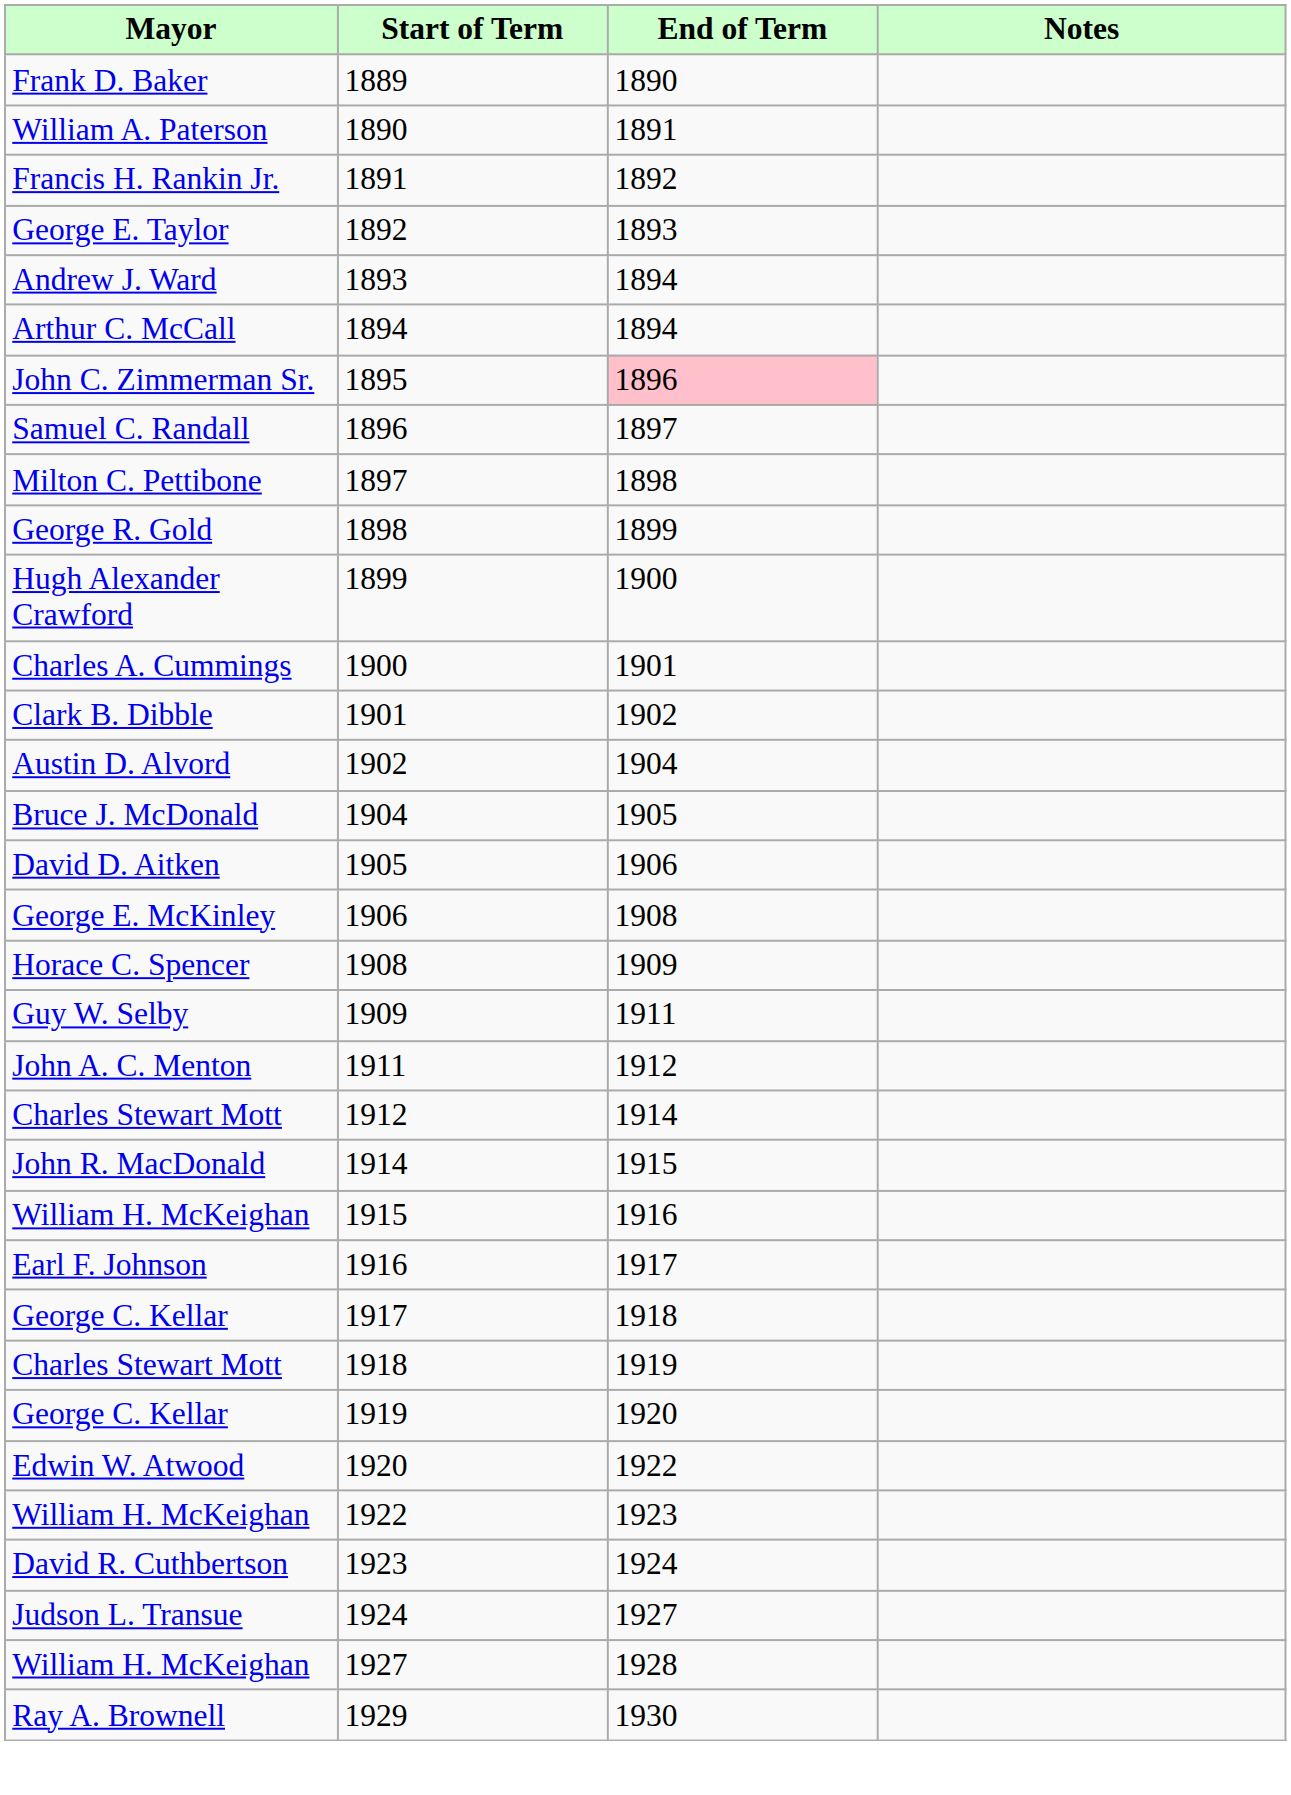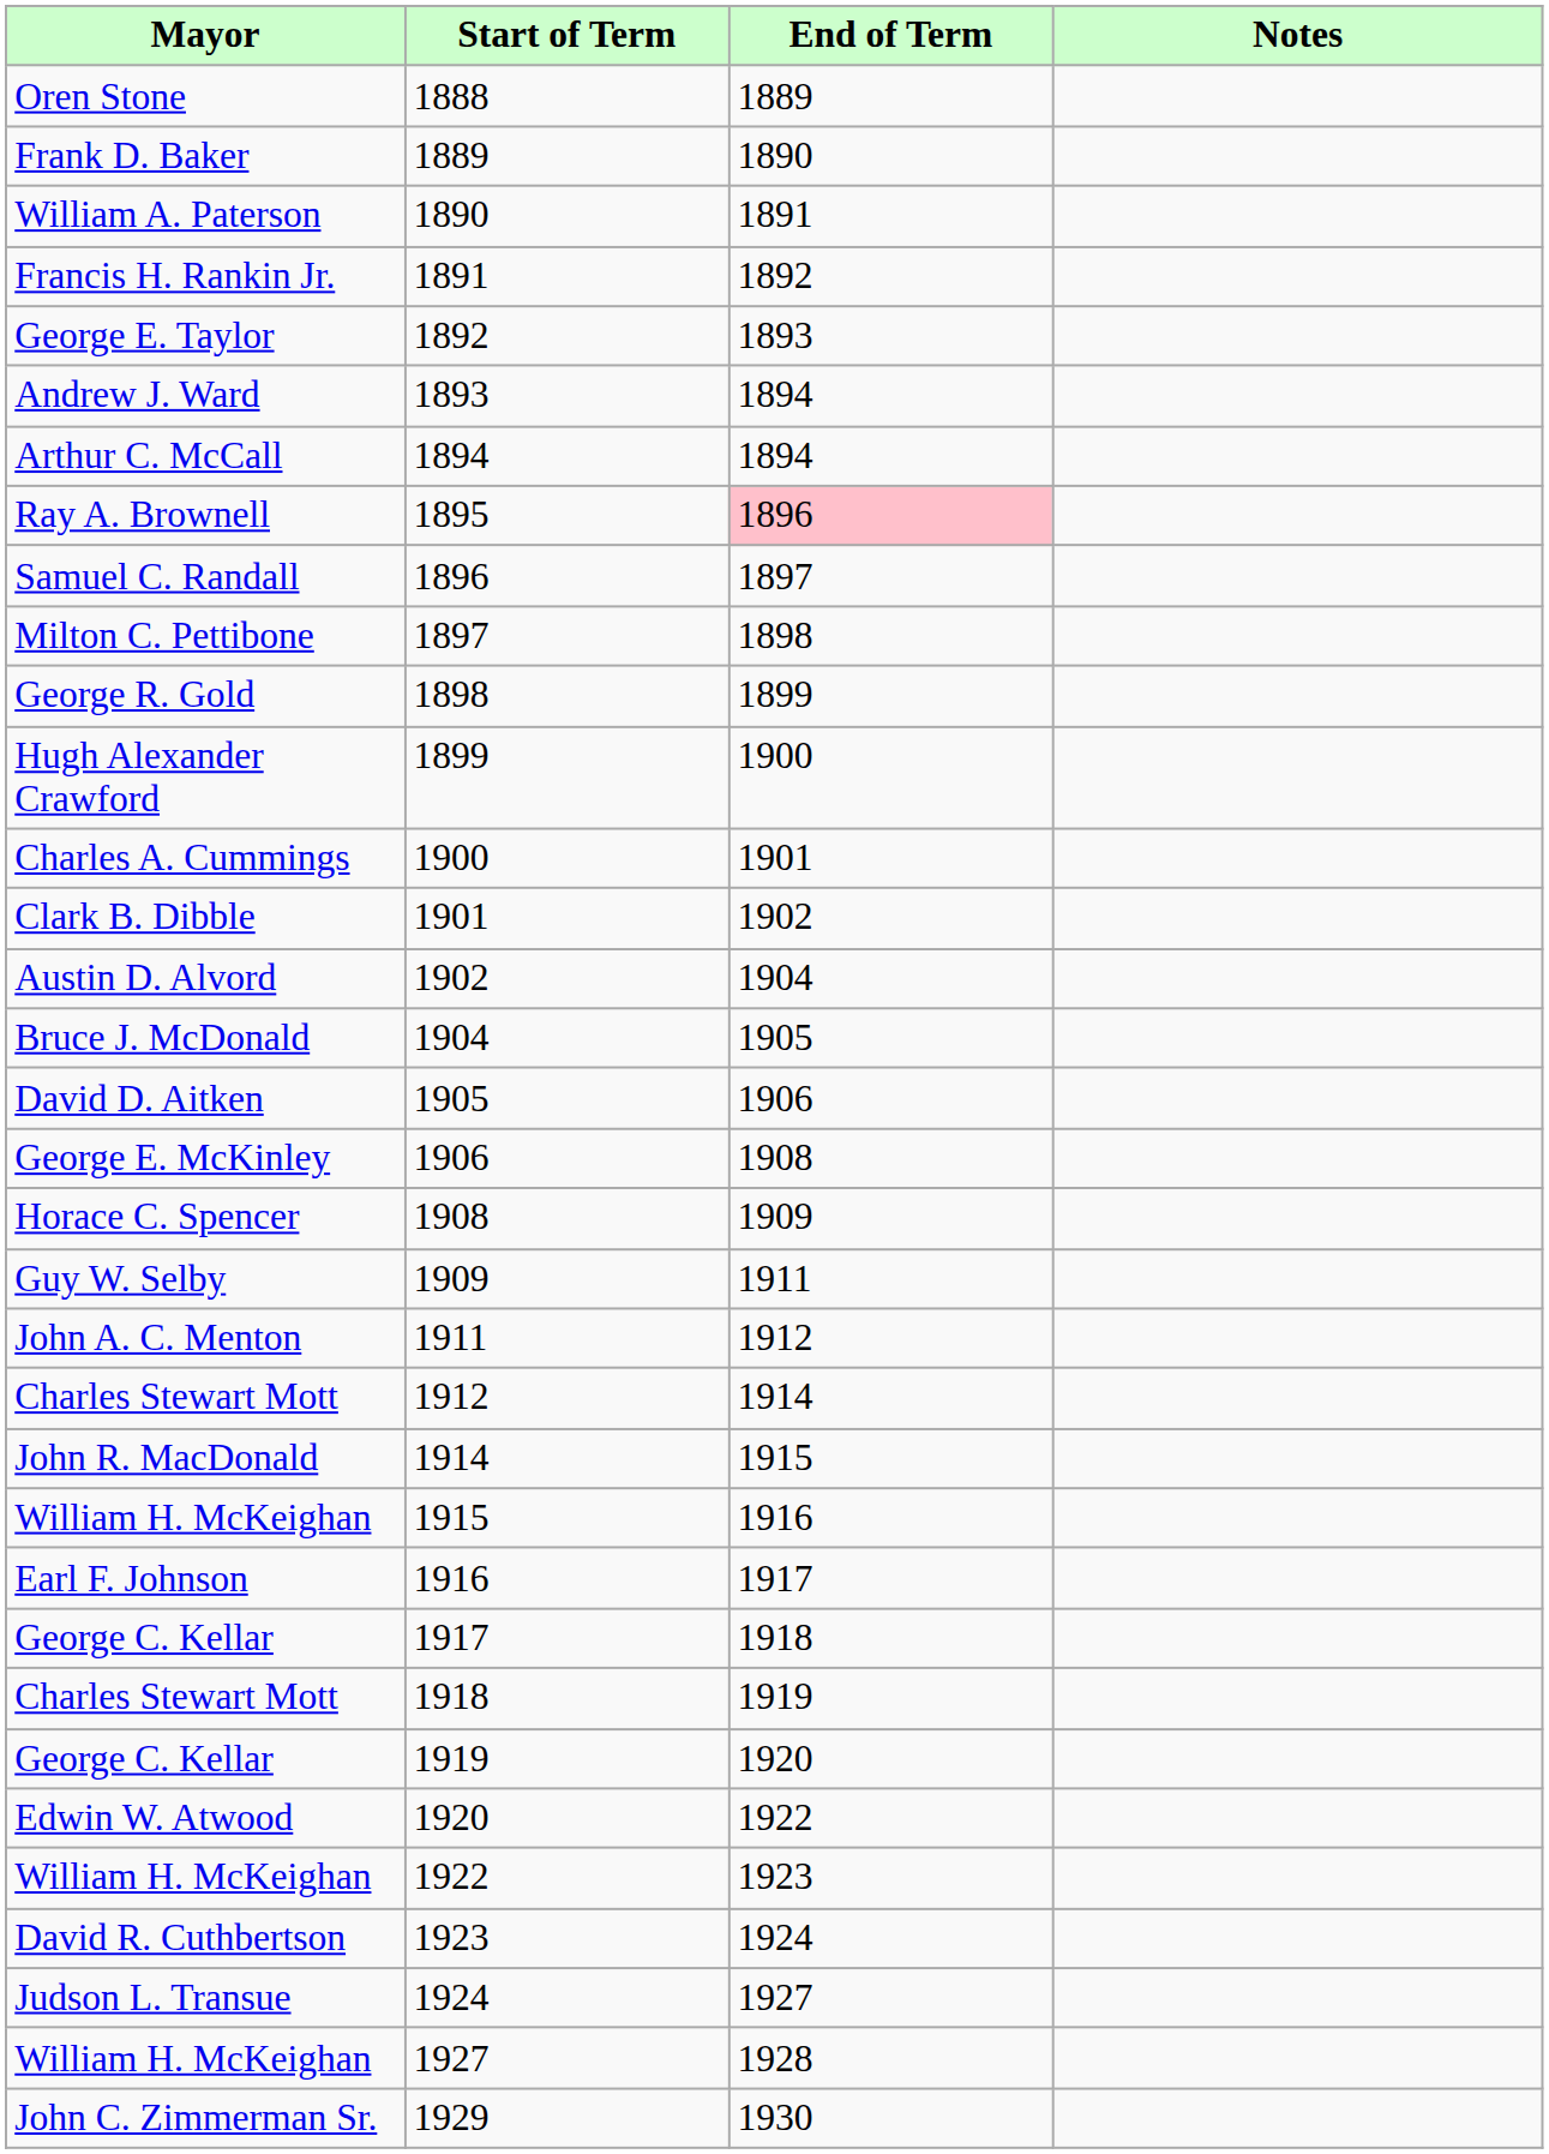+ row: Oren Stone | 1888 | 1889
1895 | column 1: John C. Zimmerman Sr. -> Ray A. Brownell
1929 | column 1: Ray A. Brownell -> John C. Zimmerman Sr.
